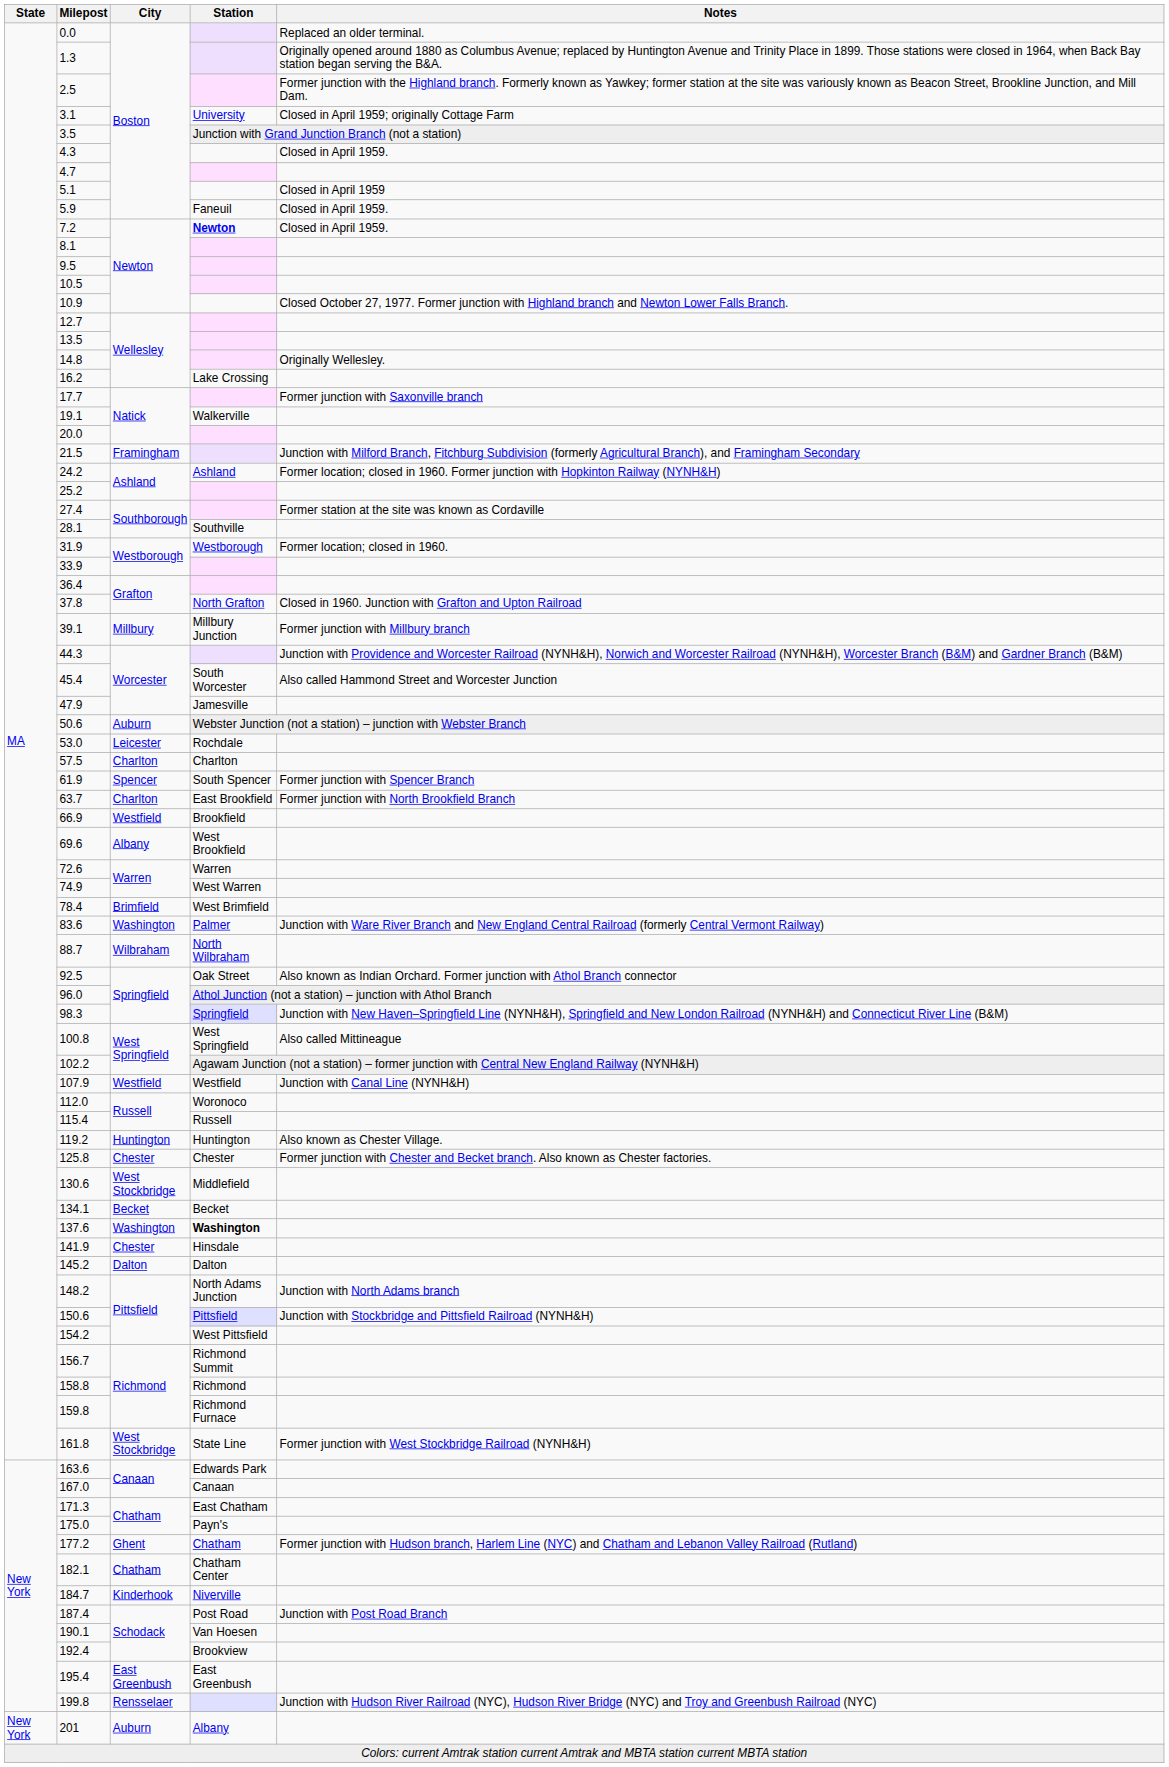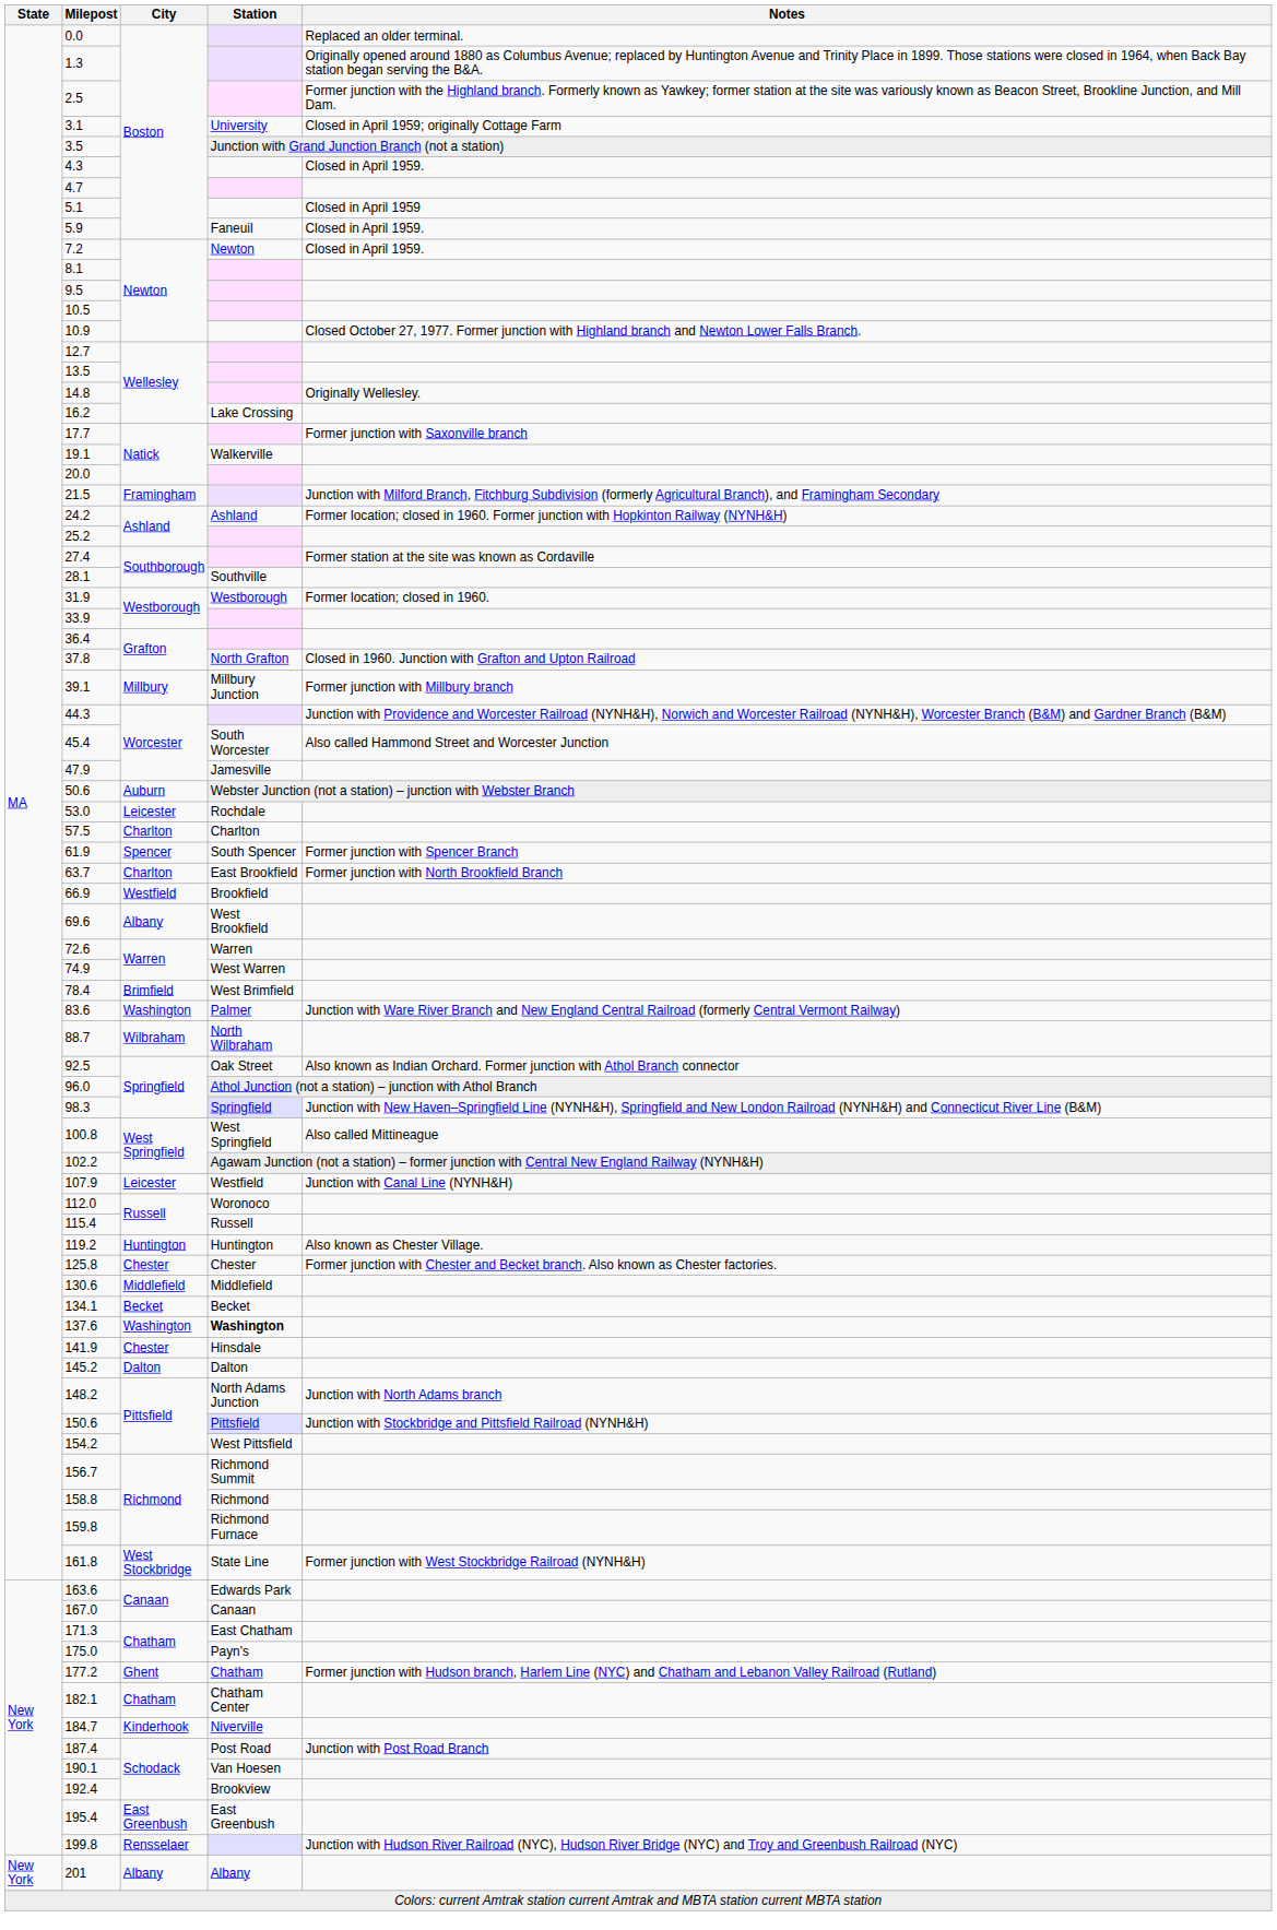7.2 | Station: bold -> normal
107.9 | City: Westfield -> Leicester
130.6 | City: West Stockbridge -> Middlefield
201 | City: Auburn -> Albany
